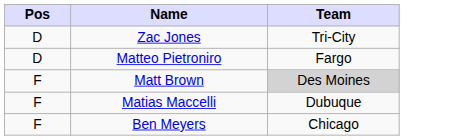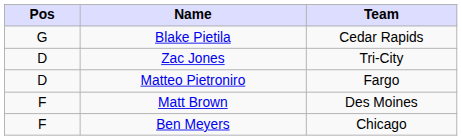+ row: G | Blake Pietila | Cedar Rapids
Matt Brown | Team: lightgrey background -> no background
- row: F | Matias Maccelli | Dubuque
